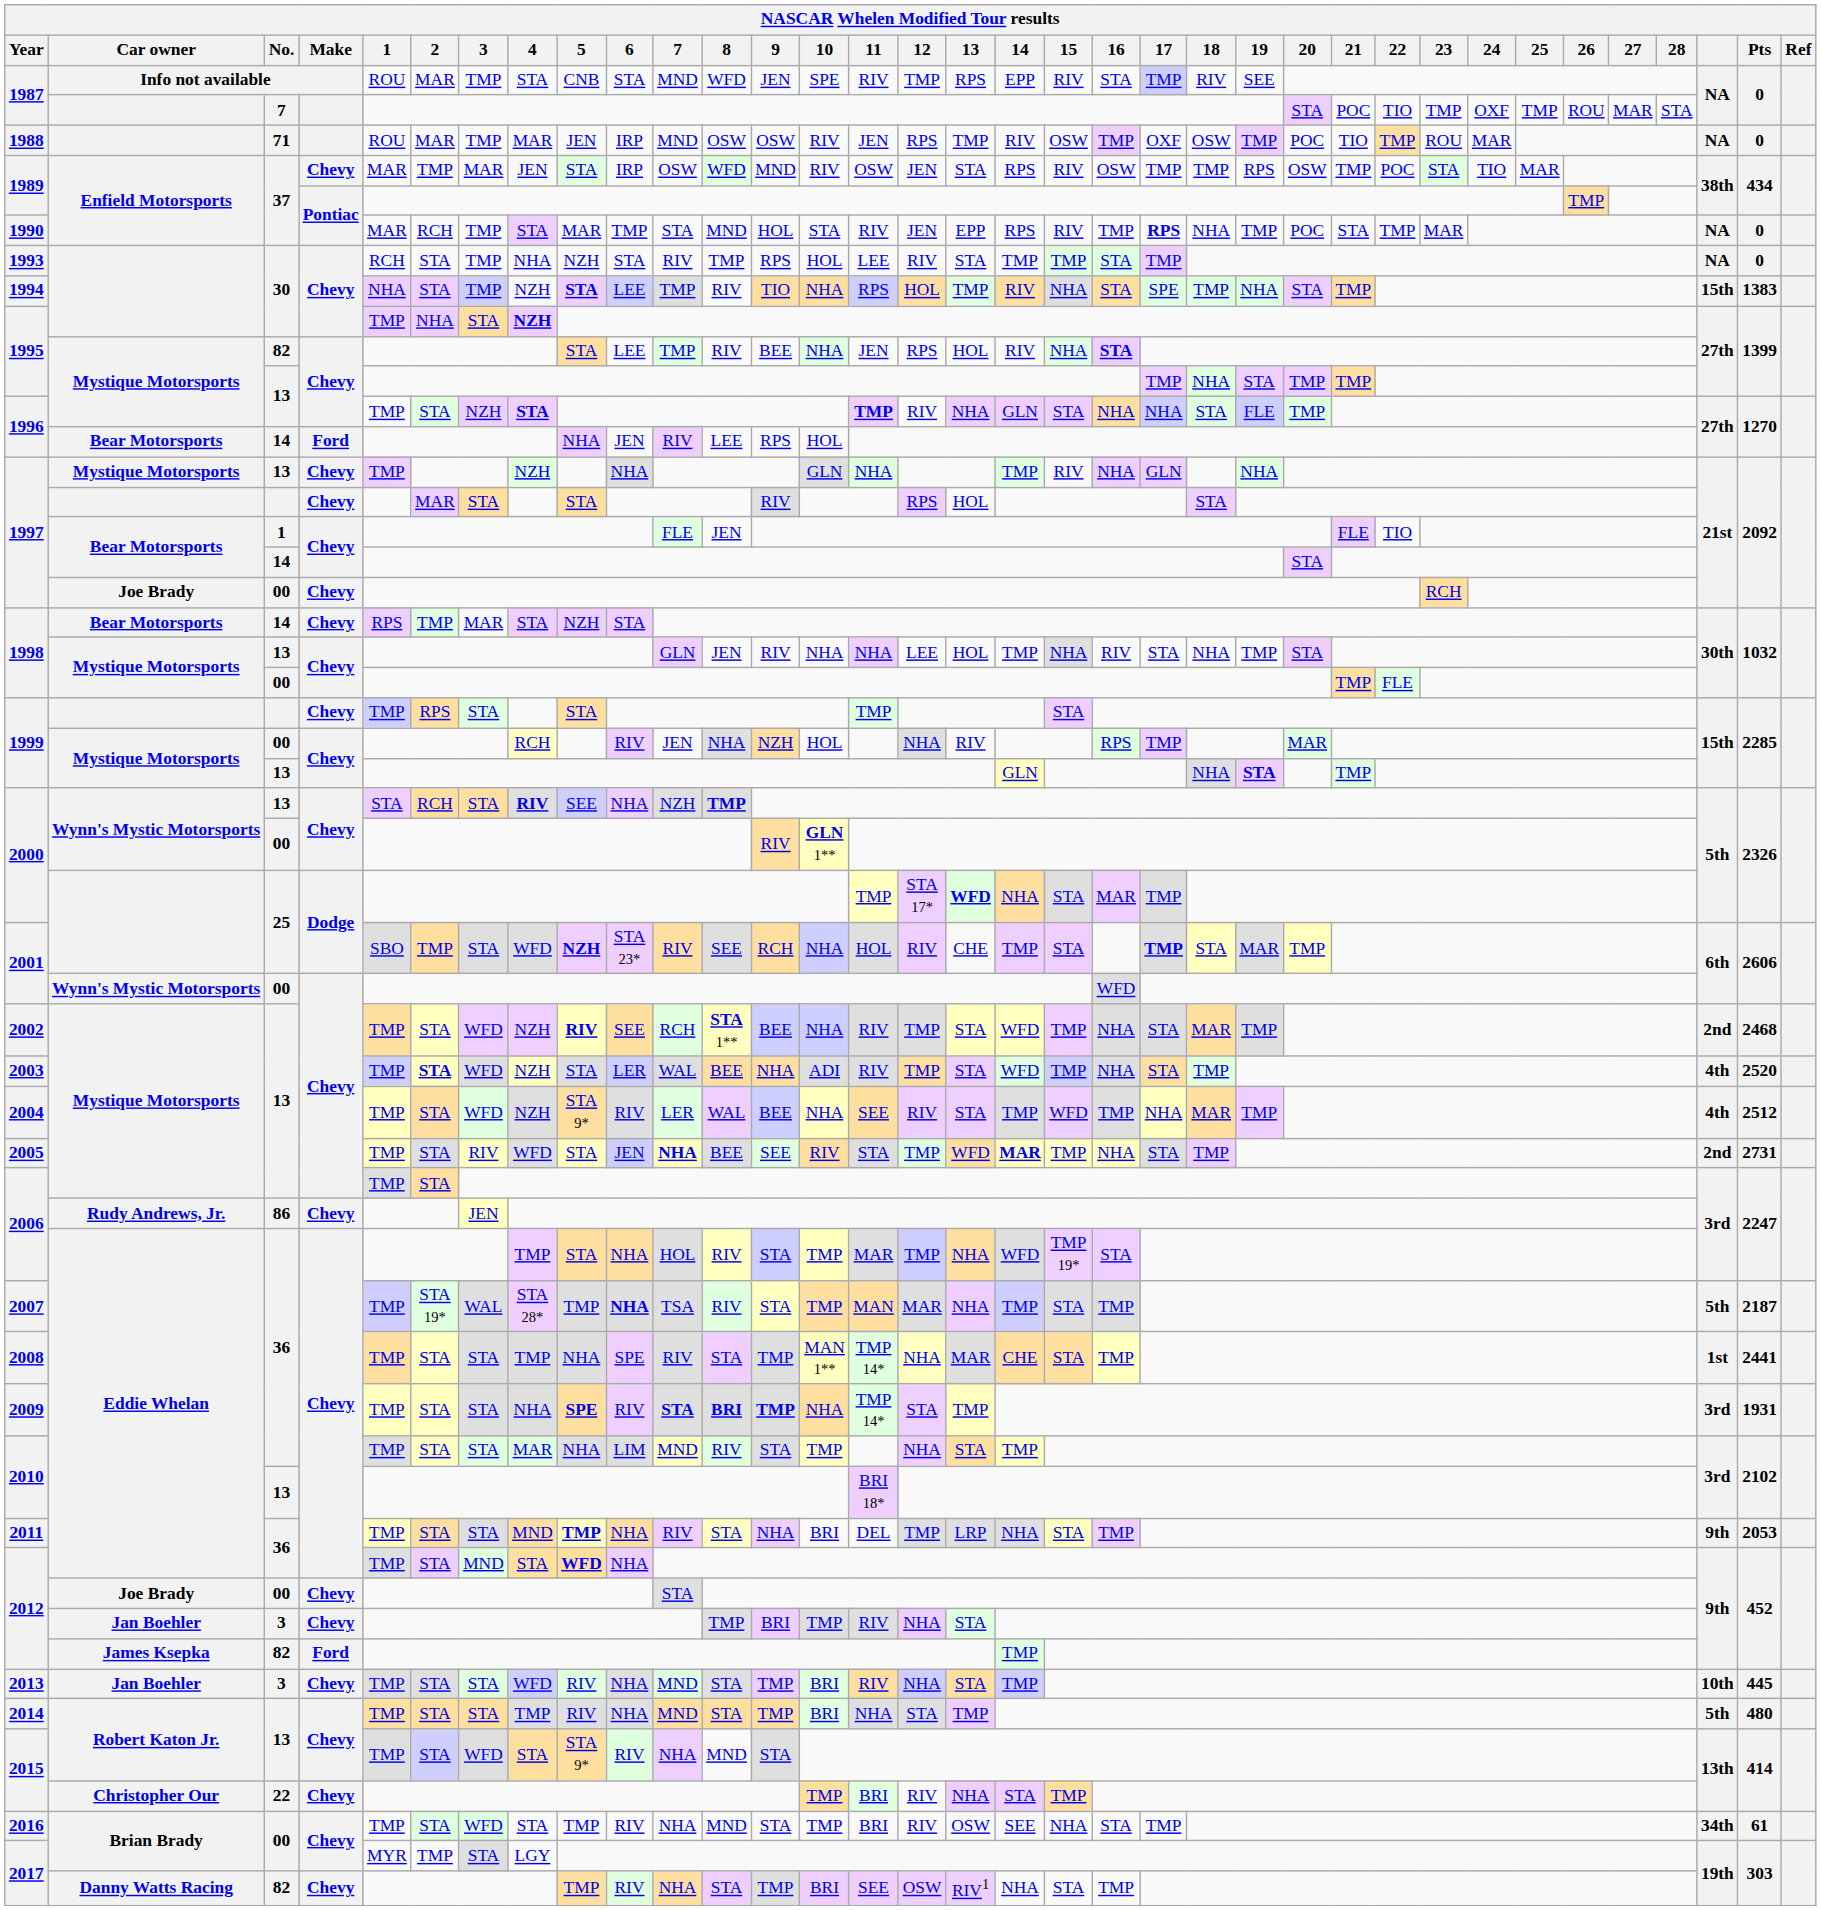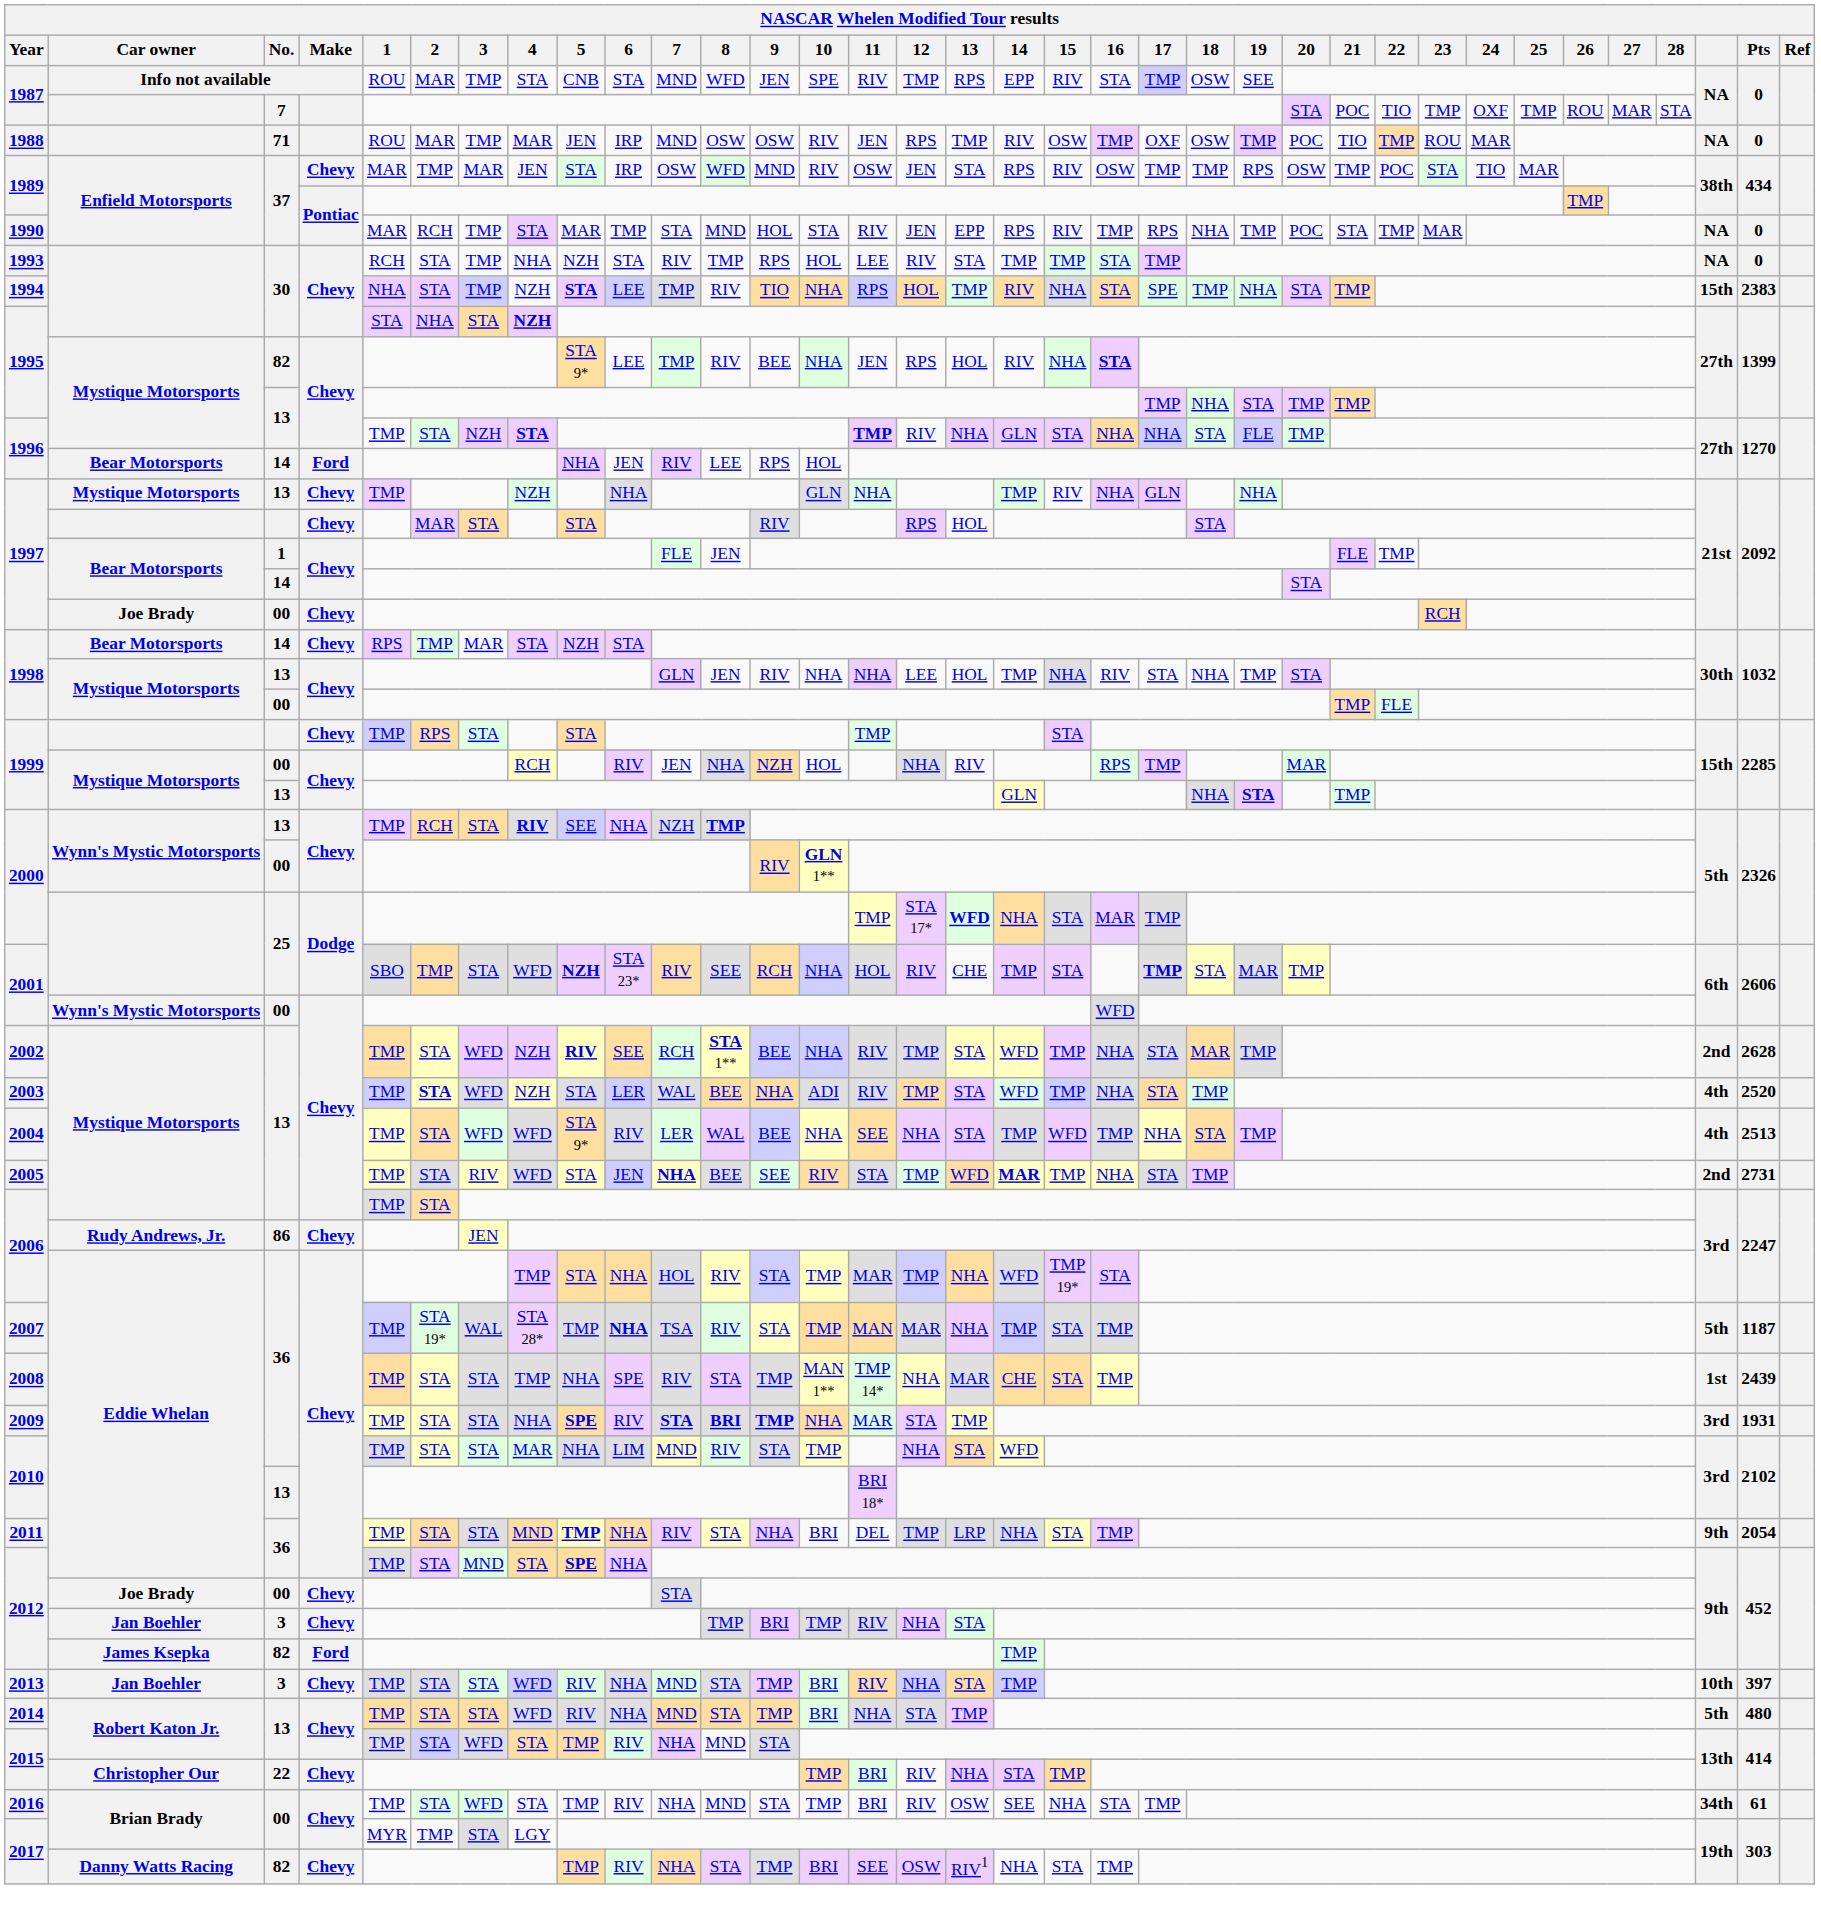1987 / Info not available | 18: RIV -> OSW
1990 | 17: bold -> normal
1994 | Pts: 1383 -> 2383
1995 / 30 | 1: TMP -> STA
1995 / 82 | 5: STA -> STA 9*
1997 / 1 | 22: TIO -> TMP
2000 / 13 | 1: STA -> TMP
2002 | Pts: 2468 -> 2628
2004 | 4: NZH -> WFD
2004 | 12: RIV -> NHA
2004 | 18: MAR -> STA
2004 | Pts: 2512 -> 2513
2007 | Pts: 2187 -> 1187
2008 | Pts: 2441 -> 2439
2009 | 11: TMP 14* -> MAR
2010 / 36 | 14: TMP -> WFD
2011 | Pts: 2053 -> 2054
2012 / 36 | 5: WFD -> SPE
2013 | Pts: 445 -> 397
2014 | 4: TMP -> WFD
2015 / 13 | 5: STA 9* -> TMP
